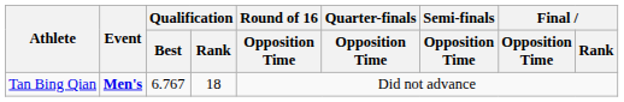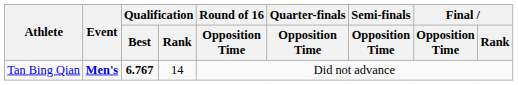Tan Bing Qian | Qualification / Best: normal -> bold
Tan Bing Qian | Qualification / Rank: 18 -> 14
